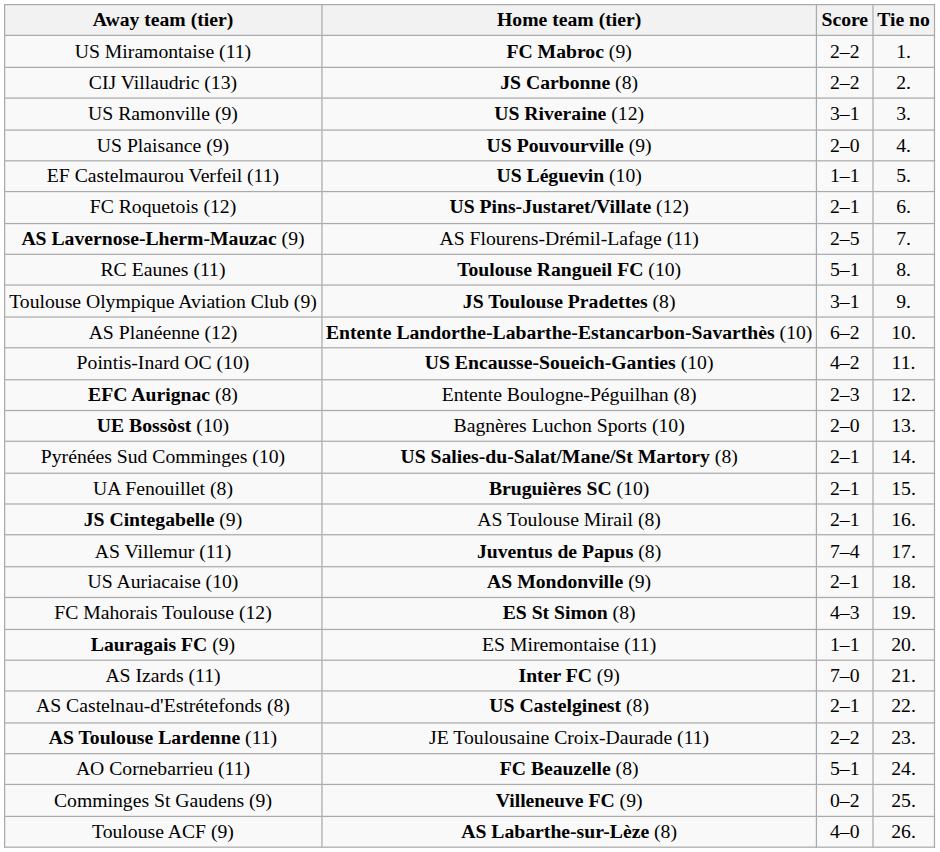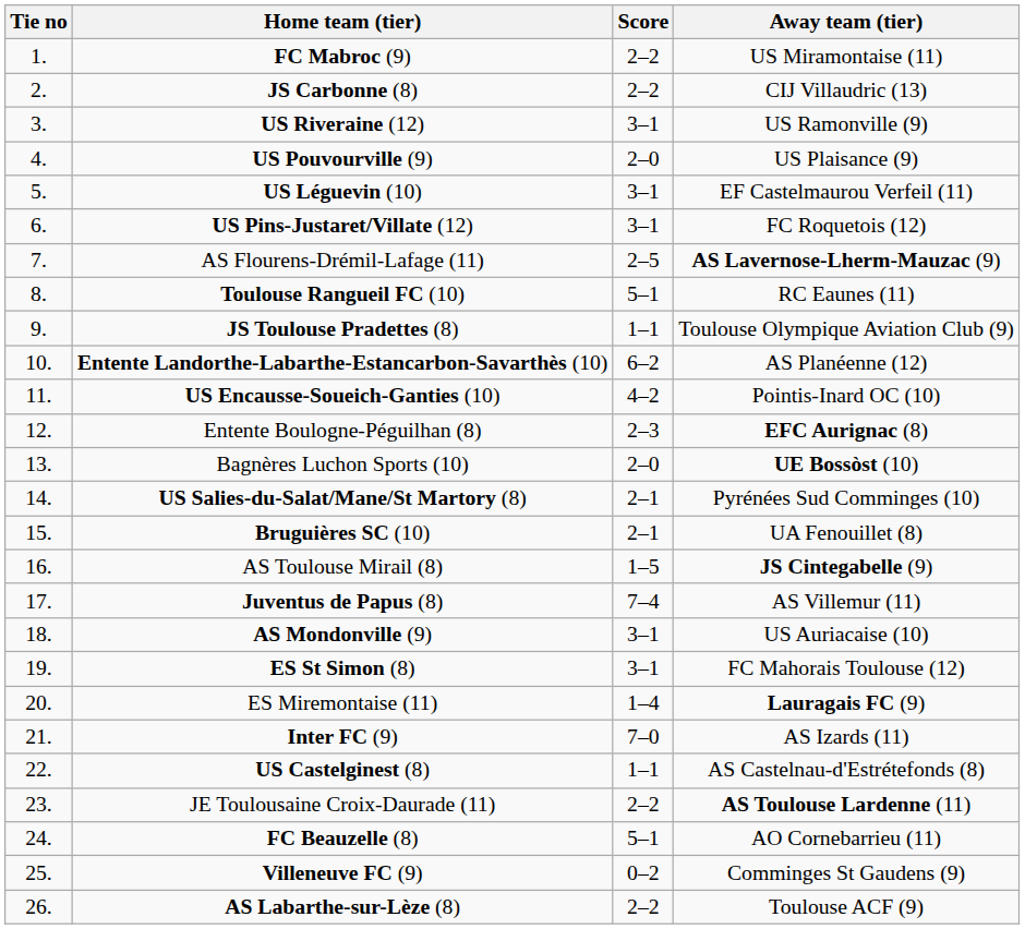columns swapped: Tie no <-> Away team (tier)
US Léguevin (10) | Score: 1–1 -> 3–1
US Pins-Justaret/Villate (12) | Score: 2–1 -> 3–1
JS Toulouse Pradettes (8) | Score: 3–1 -> 1–1
AS Toulouse Mirail (8) | Score: 2–1 -> 1–5
AS Mondonville (9) | Score: 2–1 -> 3–1
ES St Simon (8) | Score: 4–3 -> 3–1
ES Miremontaise (11) | Score: 1–1 -> 1–4
US Castelginest (8) | Score: 2–1 -> 1–1
AS Labarthe-sur-Lèze (8) | Score: 4–0 -> 2–2
